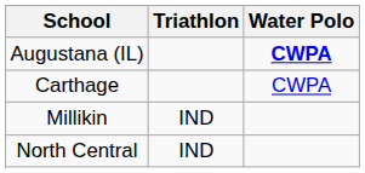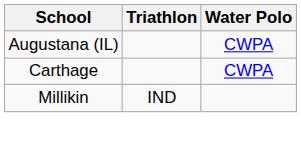Augustana (IL) | Water Polo: bold -> normal
- row: North Central | IND
